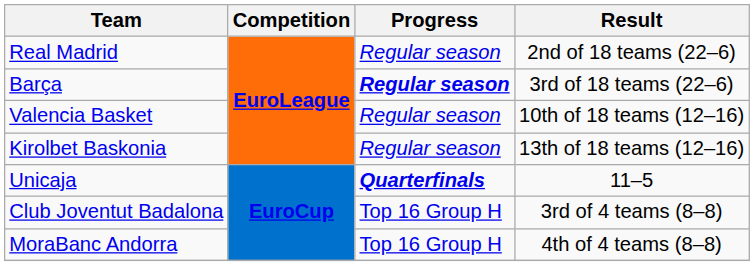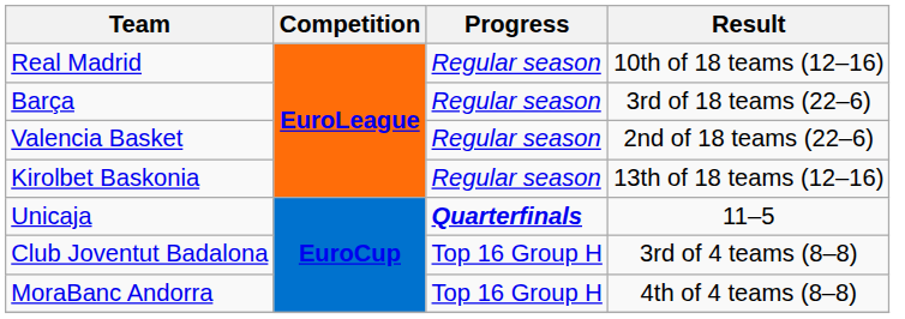Real Madrid | Result: 2nd of 18 teams (22–6) -> 10th of 18 teams (12–16)
Barça | Progress: bold -> normal
Valencia Basket | Result: 10th of 18 teams (12–16) -> 2nd of 18 teams (22–6)
